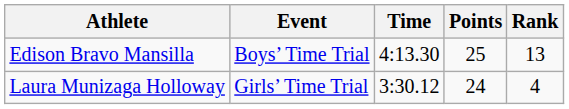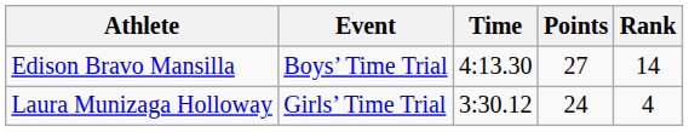Edison Bravo Mansilla | Points: 25 -> 27
Edison Bravo Mansilla | Rank: 13 -> 14
